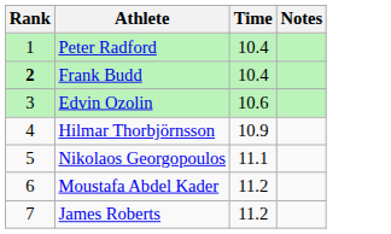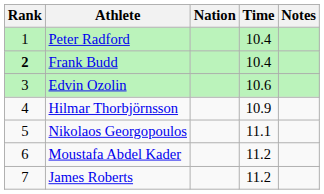+ column: Nation
